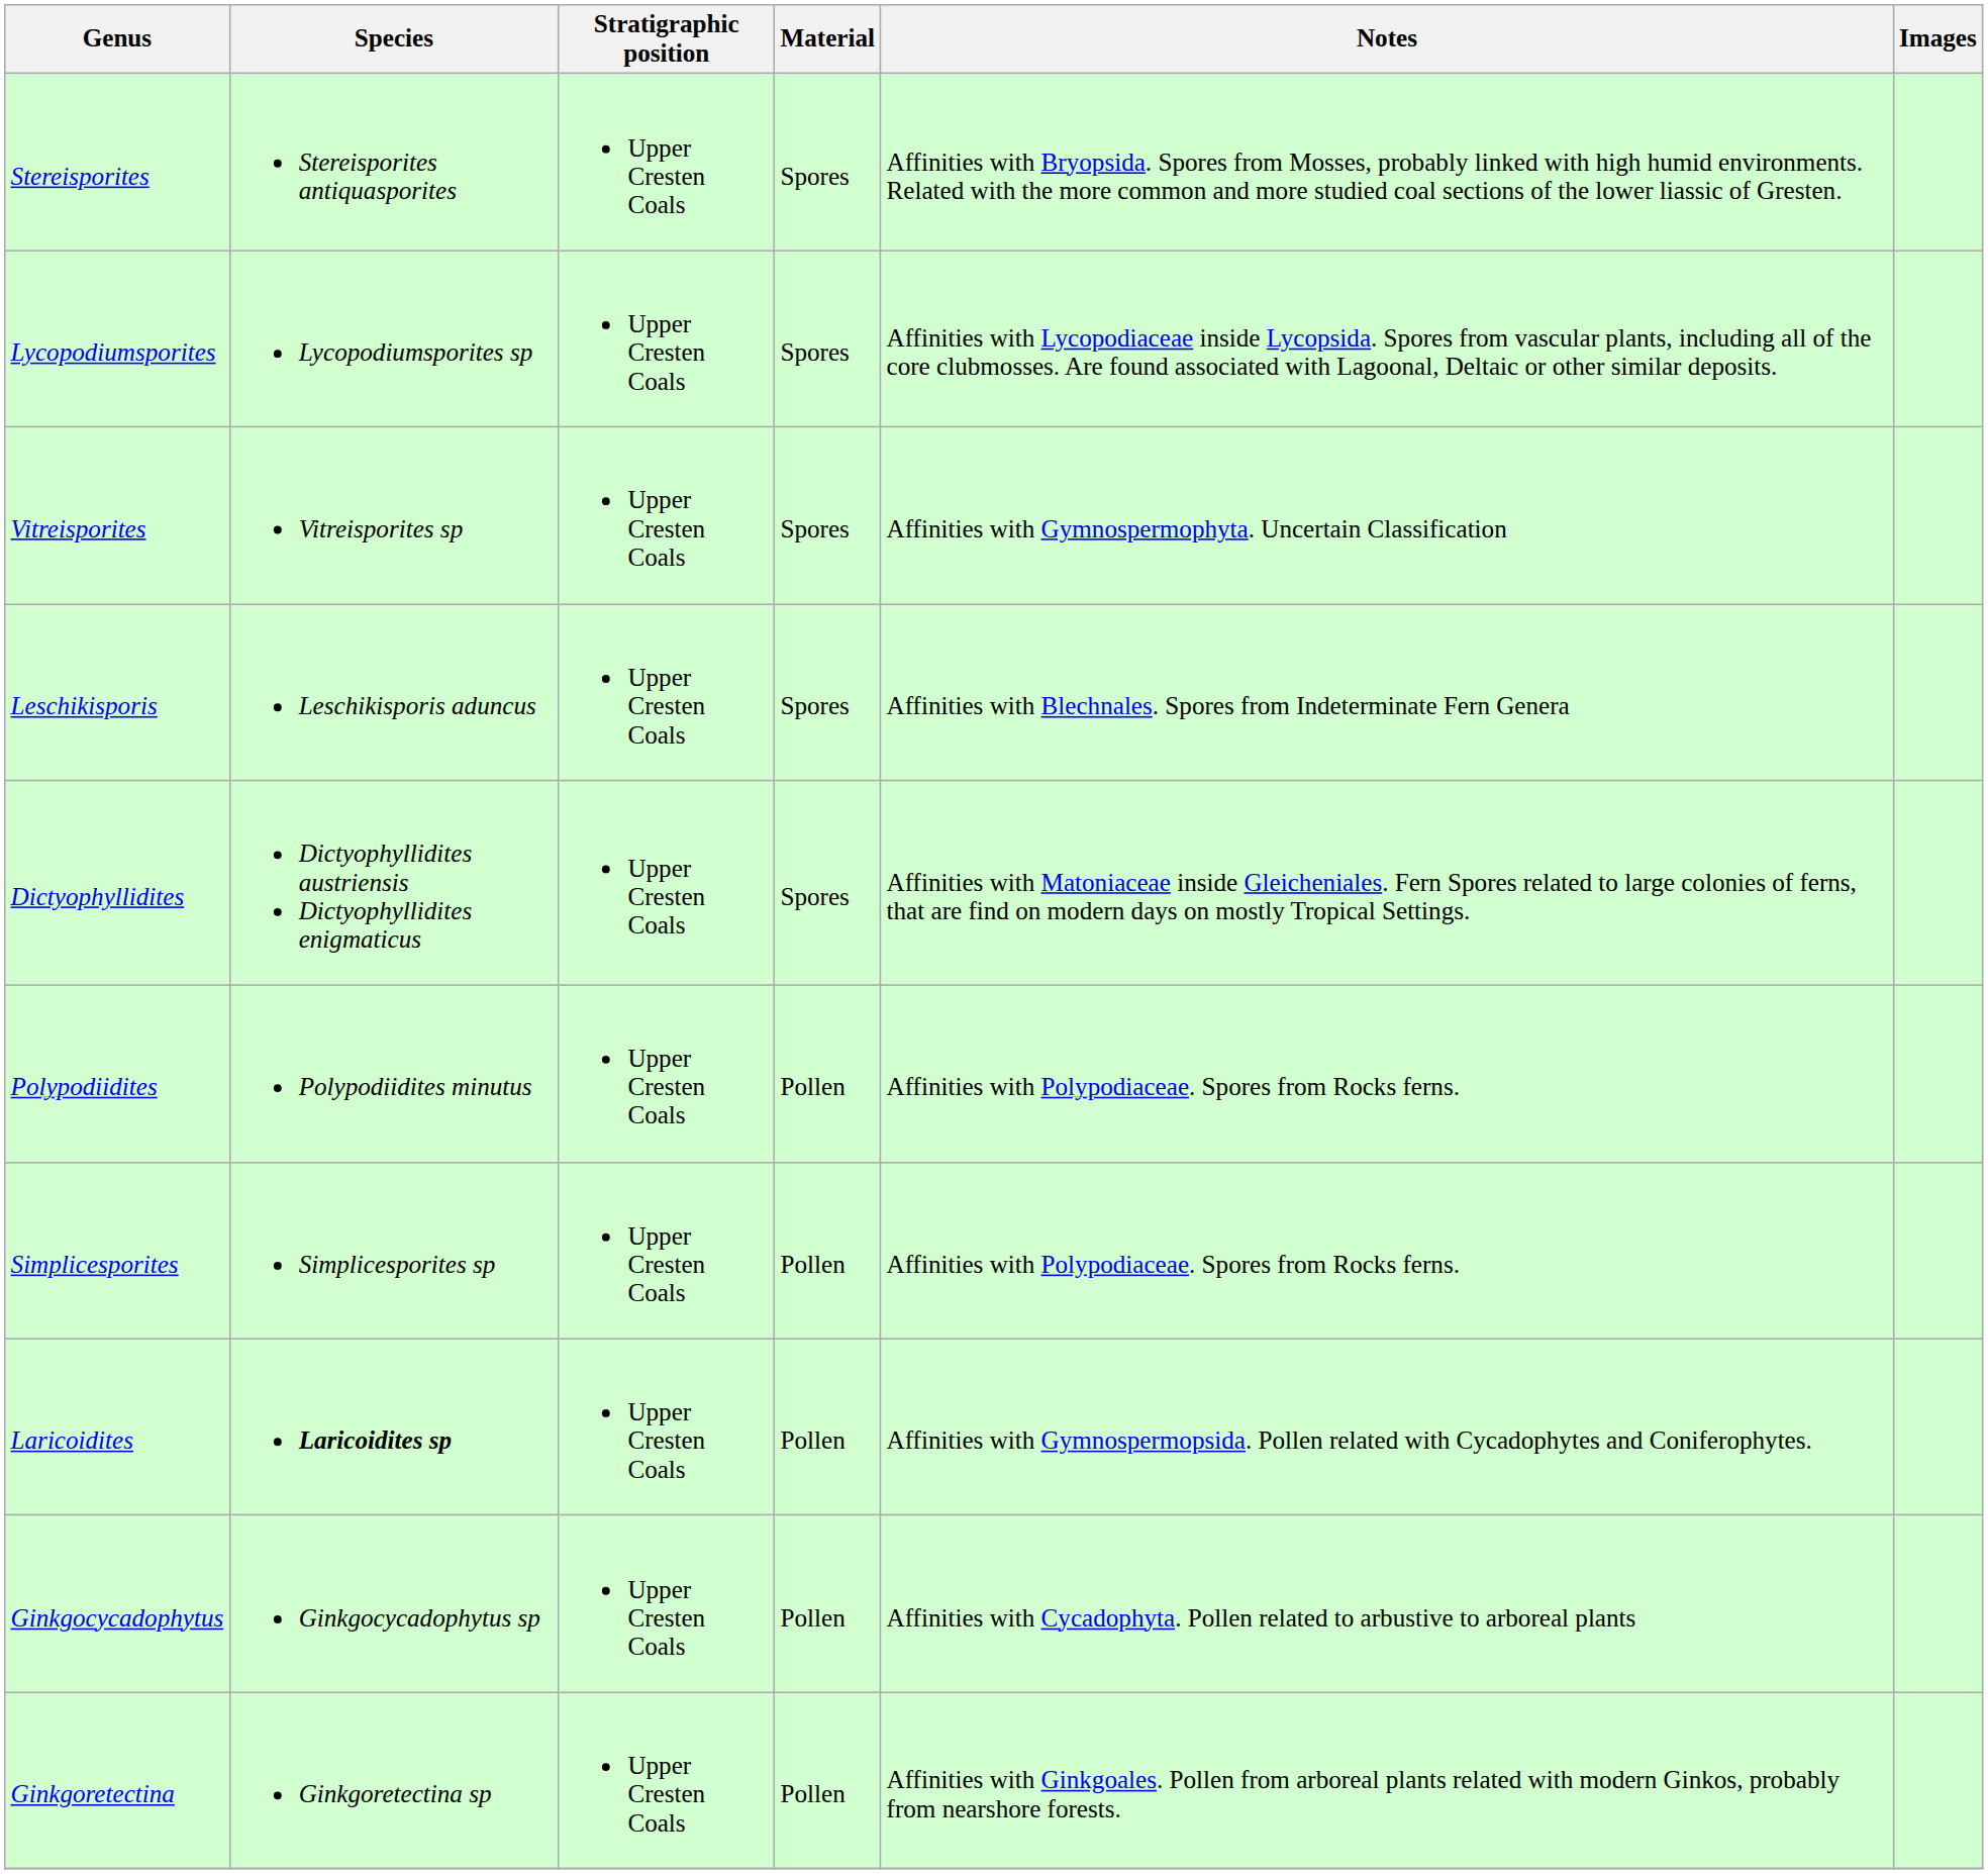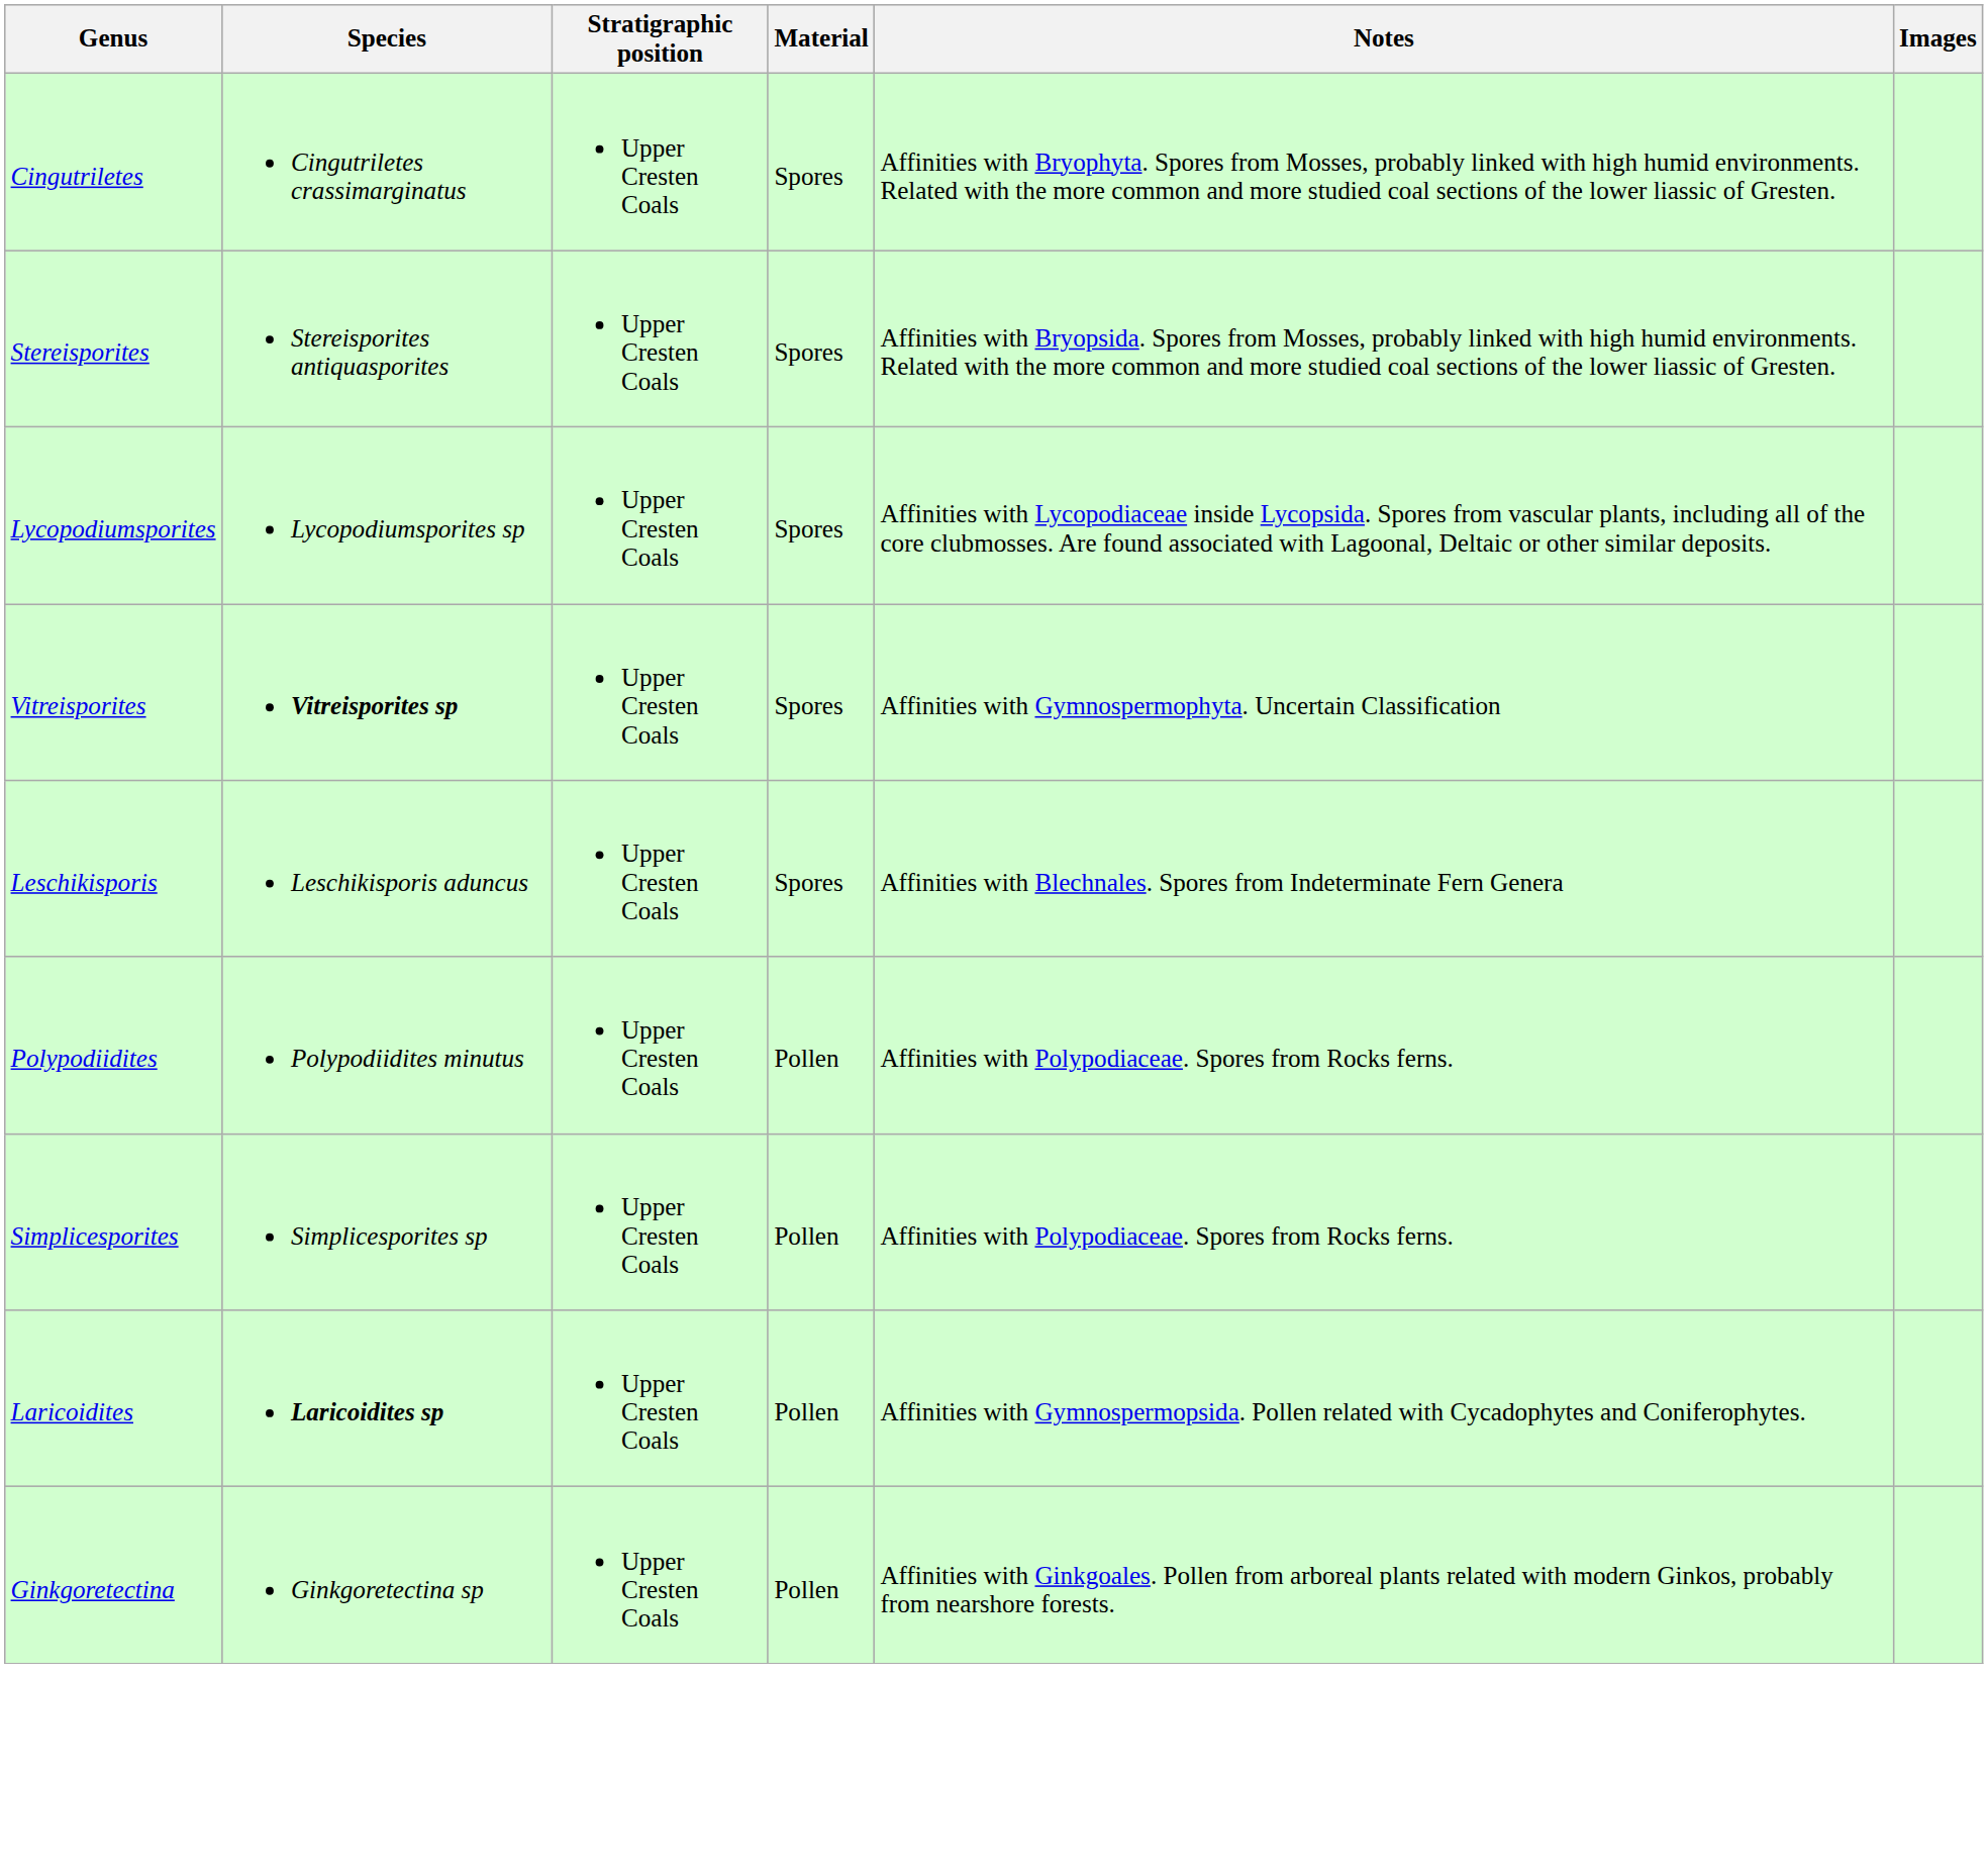+ row: Cingutriletes | Cingutriletes crassimarginatus | Upper Cresten Coals | Spores | Affinities with Bryophyta. Spores from Mosses, probably linked with high humid environments. Related with the more common and more studied coal sections of the lower liassic of Gresten.
Vitreisporites | Species: normal -> bold
- row: Dictyophyllidites | Dictyophyllidites austriensis Dictyophyllidites enigmaticus | Upper Cresten Coals | Spores | Affinities with Matoniaceae inside Gleicheniales. Fern Spores related to large colonies of ferns, that are find on modern days on mostly Tropical Settings.
- row: Ginkgocycadophytus | Ginkgocycadophytus sp | Upper Cresten Coals | Pollen | Affinities with Cycadophyta. Pollen related to arbustive to arboreal plants
